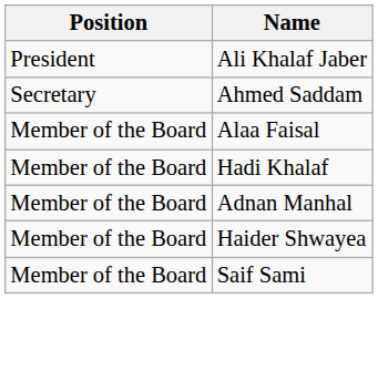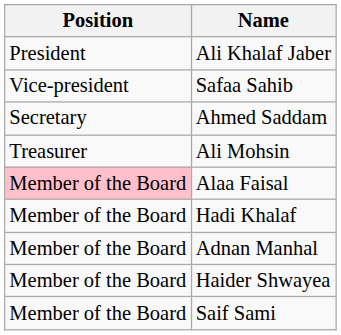+ row: Vice-president | Safaa Sahib
+ row: Treasurer | Ali Mohsin
Alaa Faisal | Position: no background -> pink background
